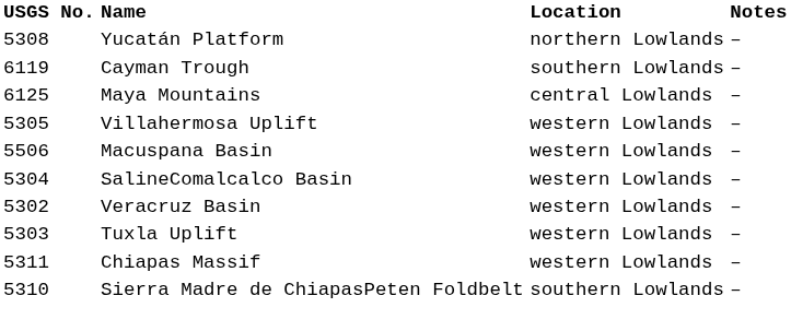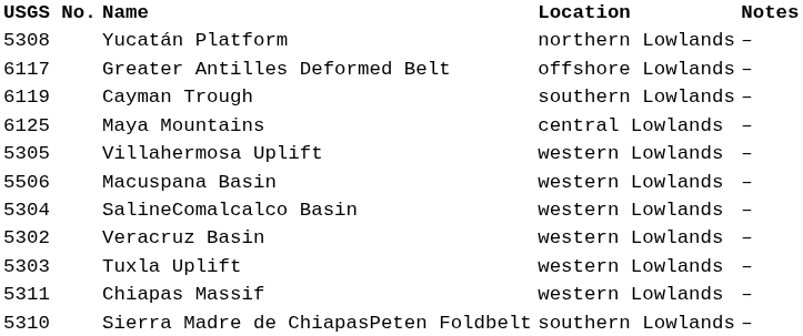+ row: 6117 | Greater Antilles Deformed Belt | offshore Lowlands | –
